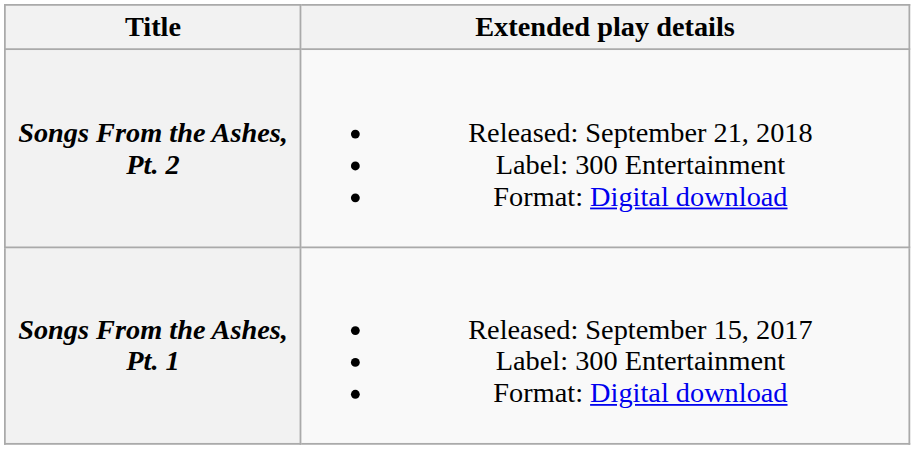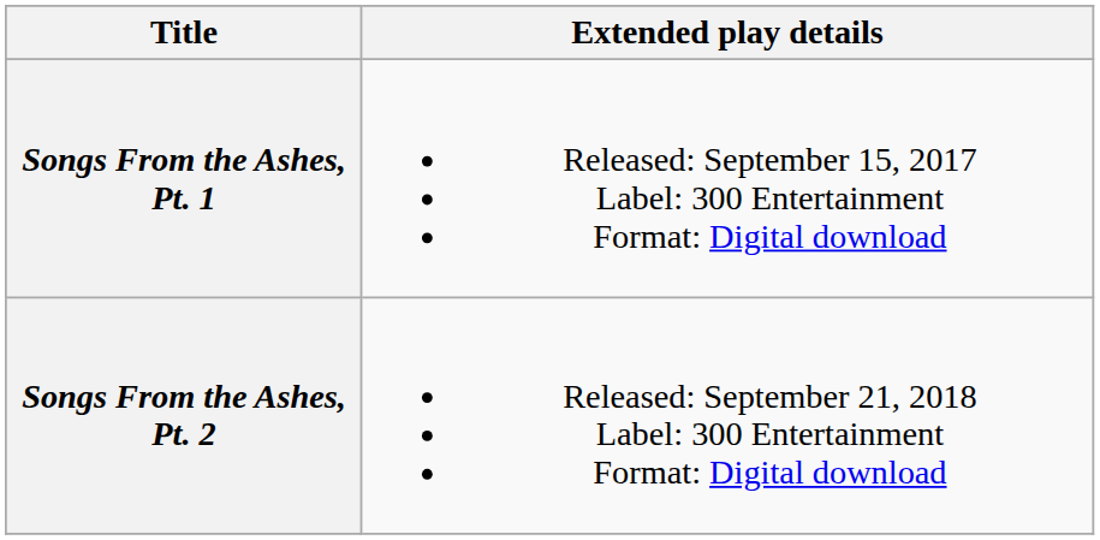rows swapped: Songs From the Ashes, Pt. 1 <-> Songs From the Ashes, Pt. 2
